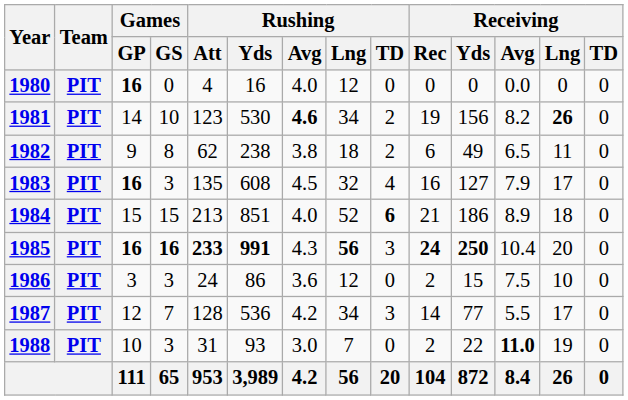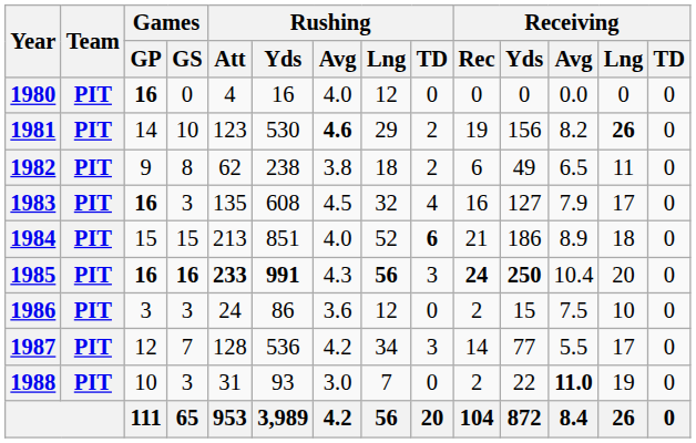1981 | Rushing / Lng: 34 -> 29
